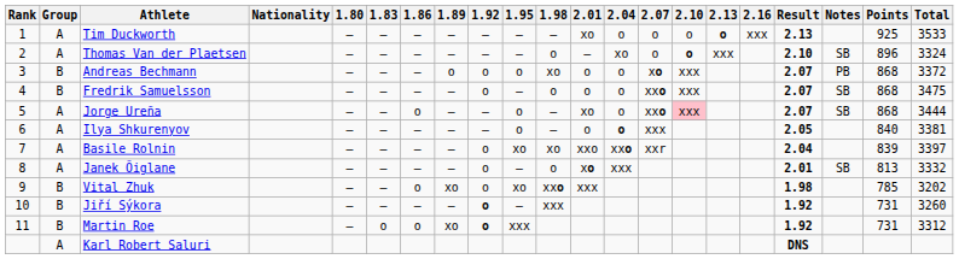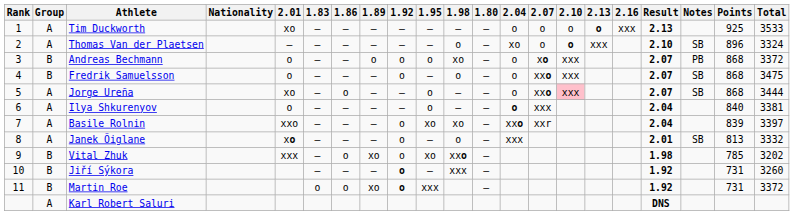columns swapped: 1.80 <-> 2.01
Ilya Shkurenyov | Result: 2.05 -> 2.04
Martin Roe | Total: 3312 -> 3372
